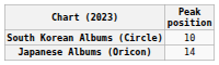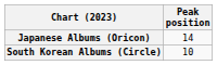rows swapped: Japanese Albums (Oricon) <-> South Korean Albums (Circle)
